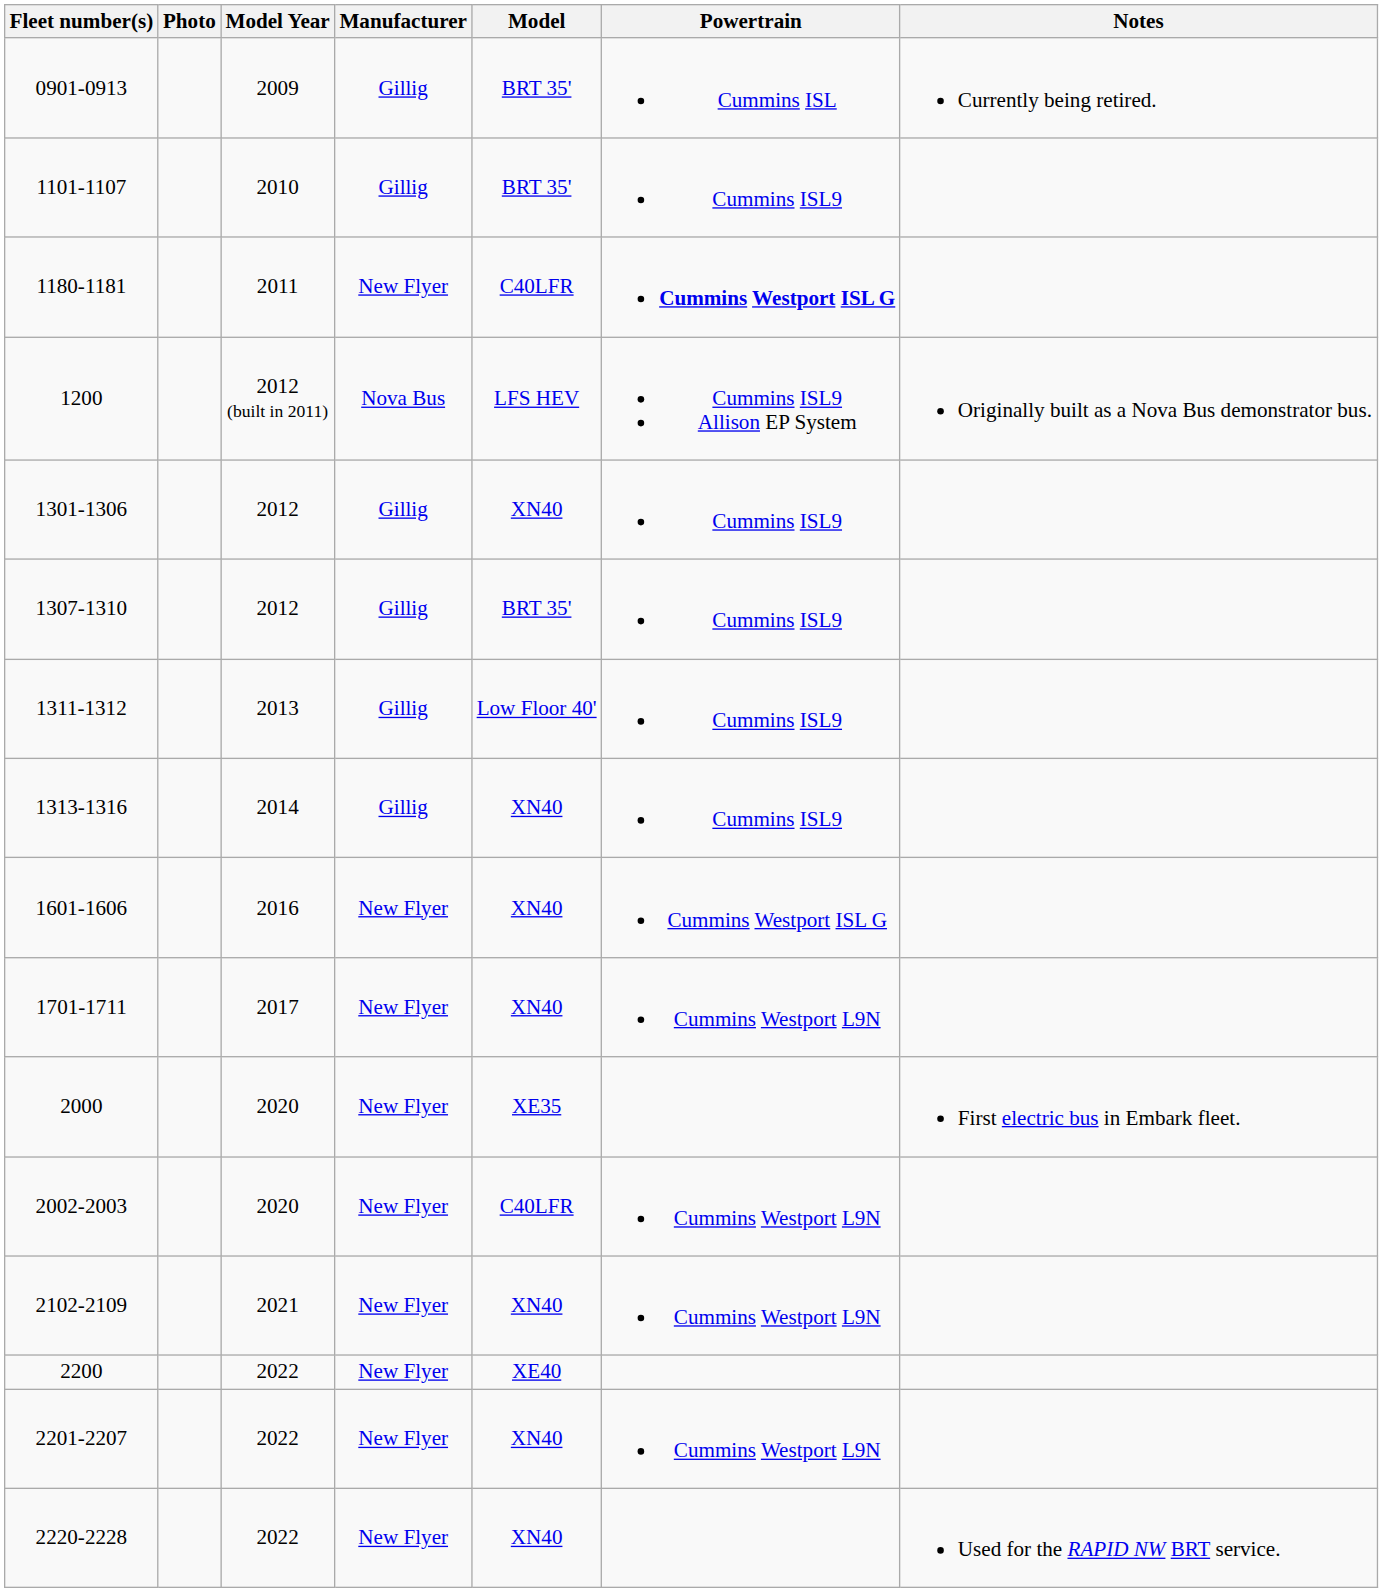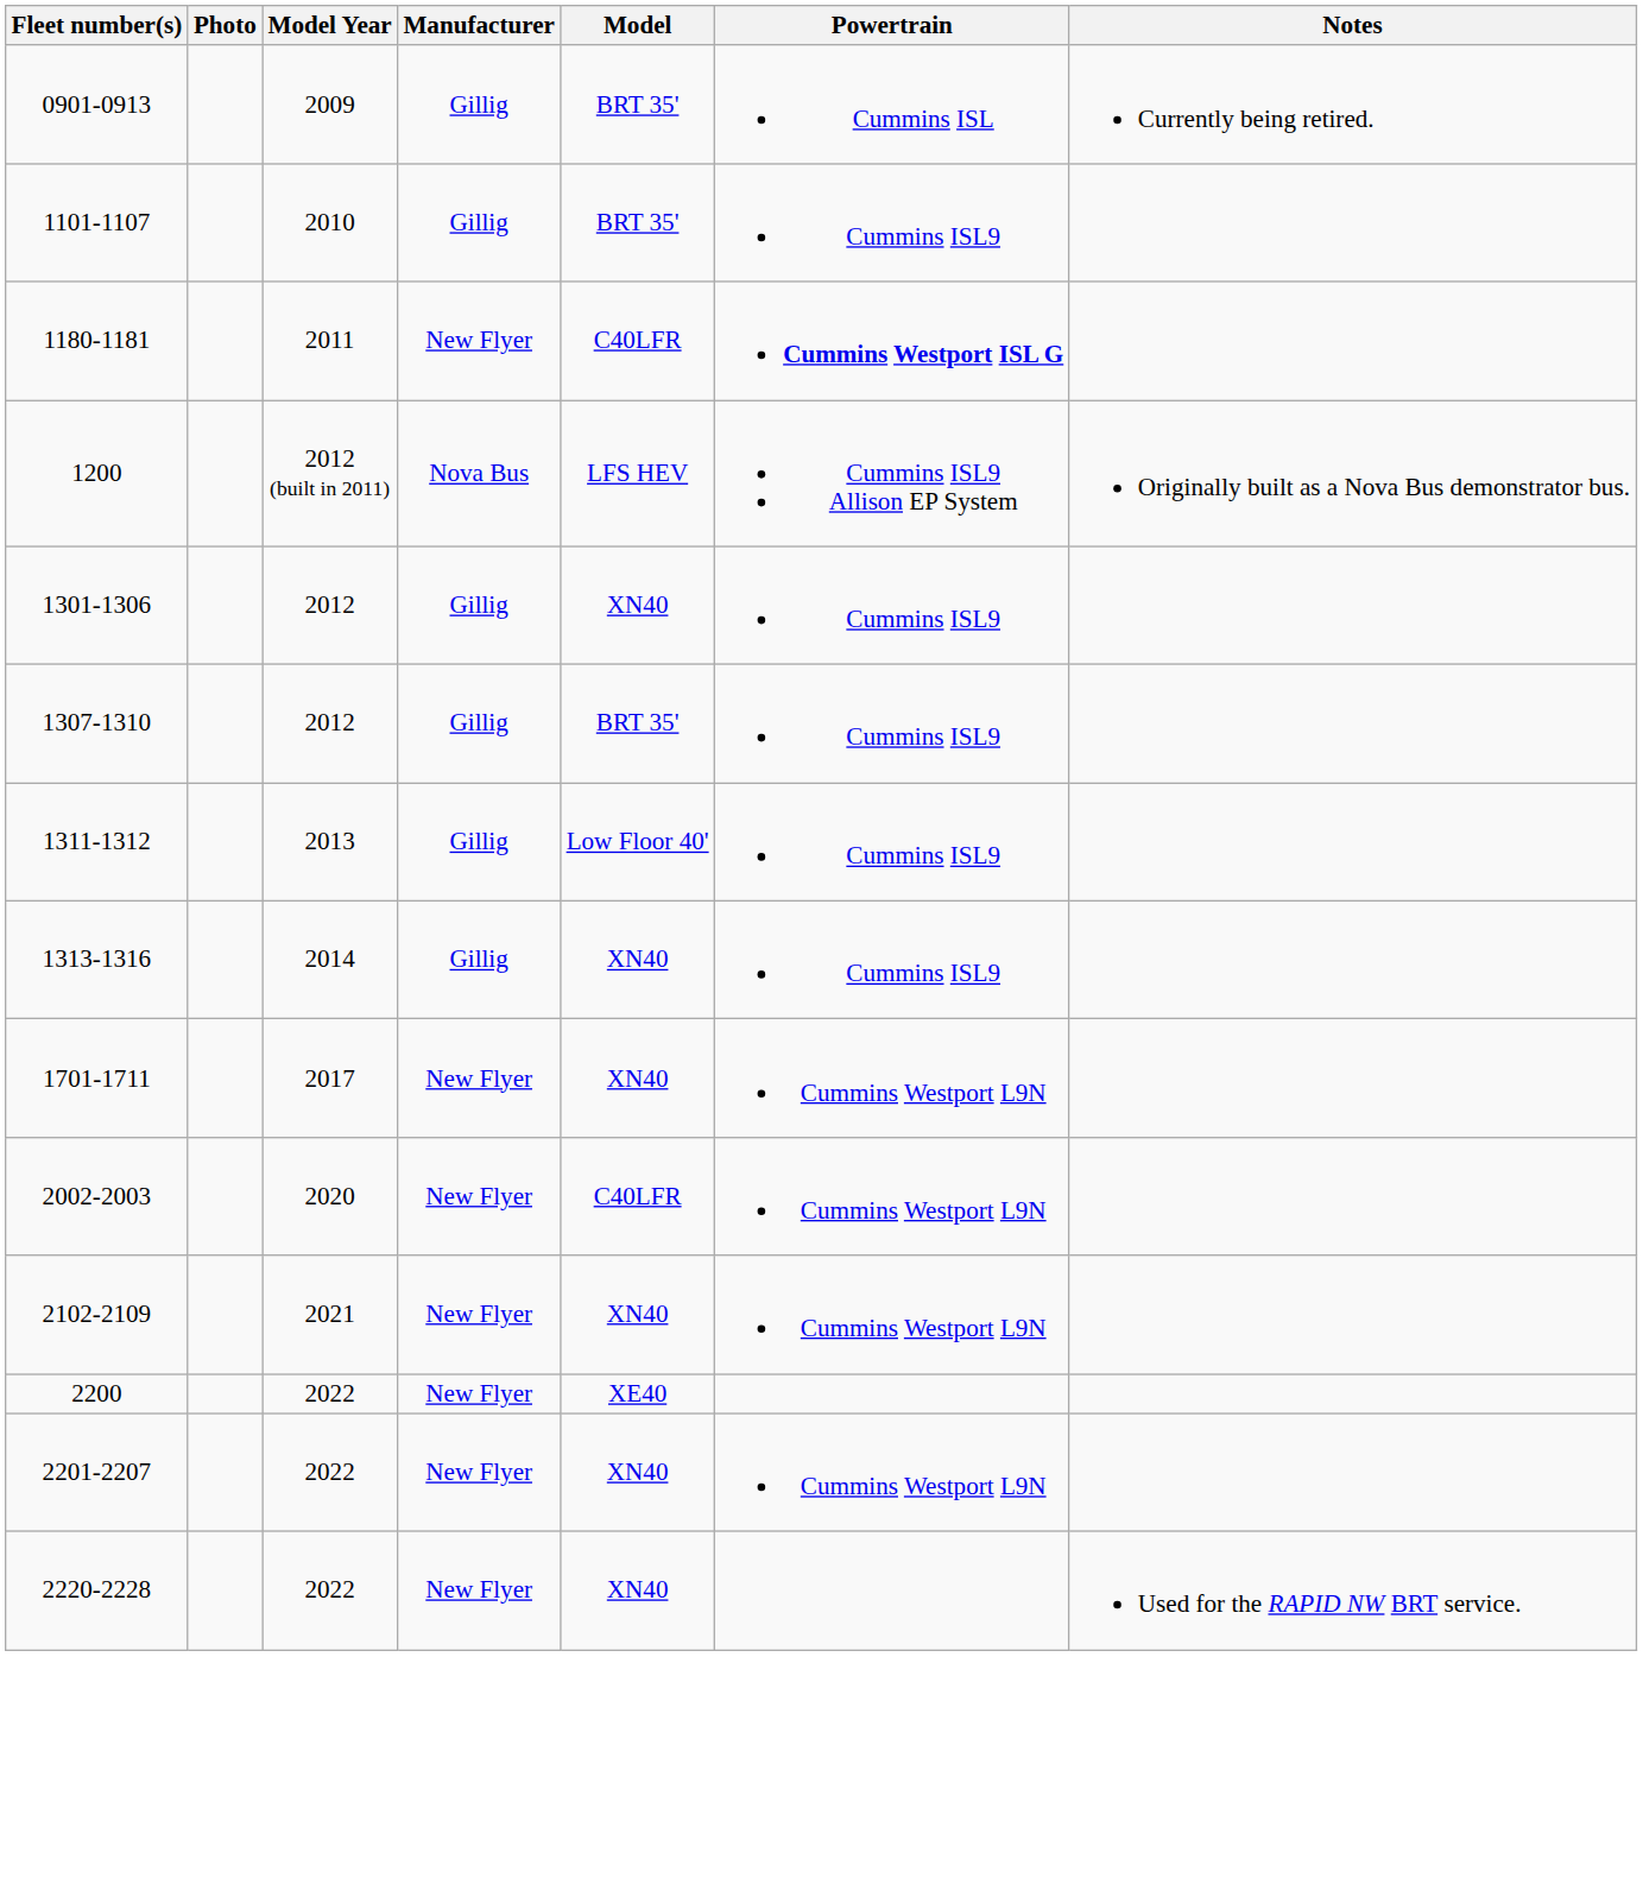- row: 1601-1606 | 2016 | New Flyer | XN40 | Cummins Westport ISL G
- row: 2000 | 2020 | New Flyer | XE35 | First electric bus in Embark fleet.
